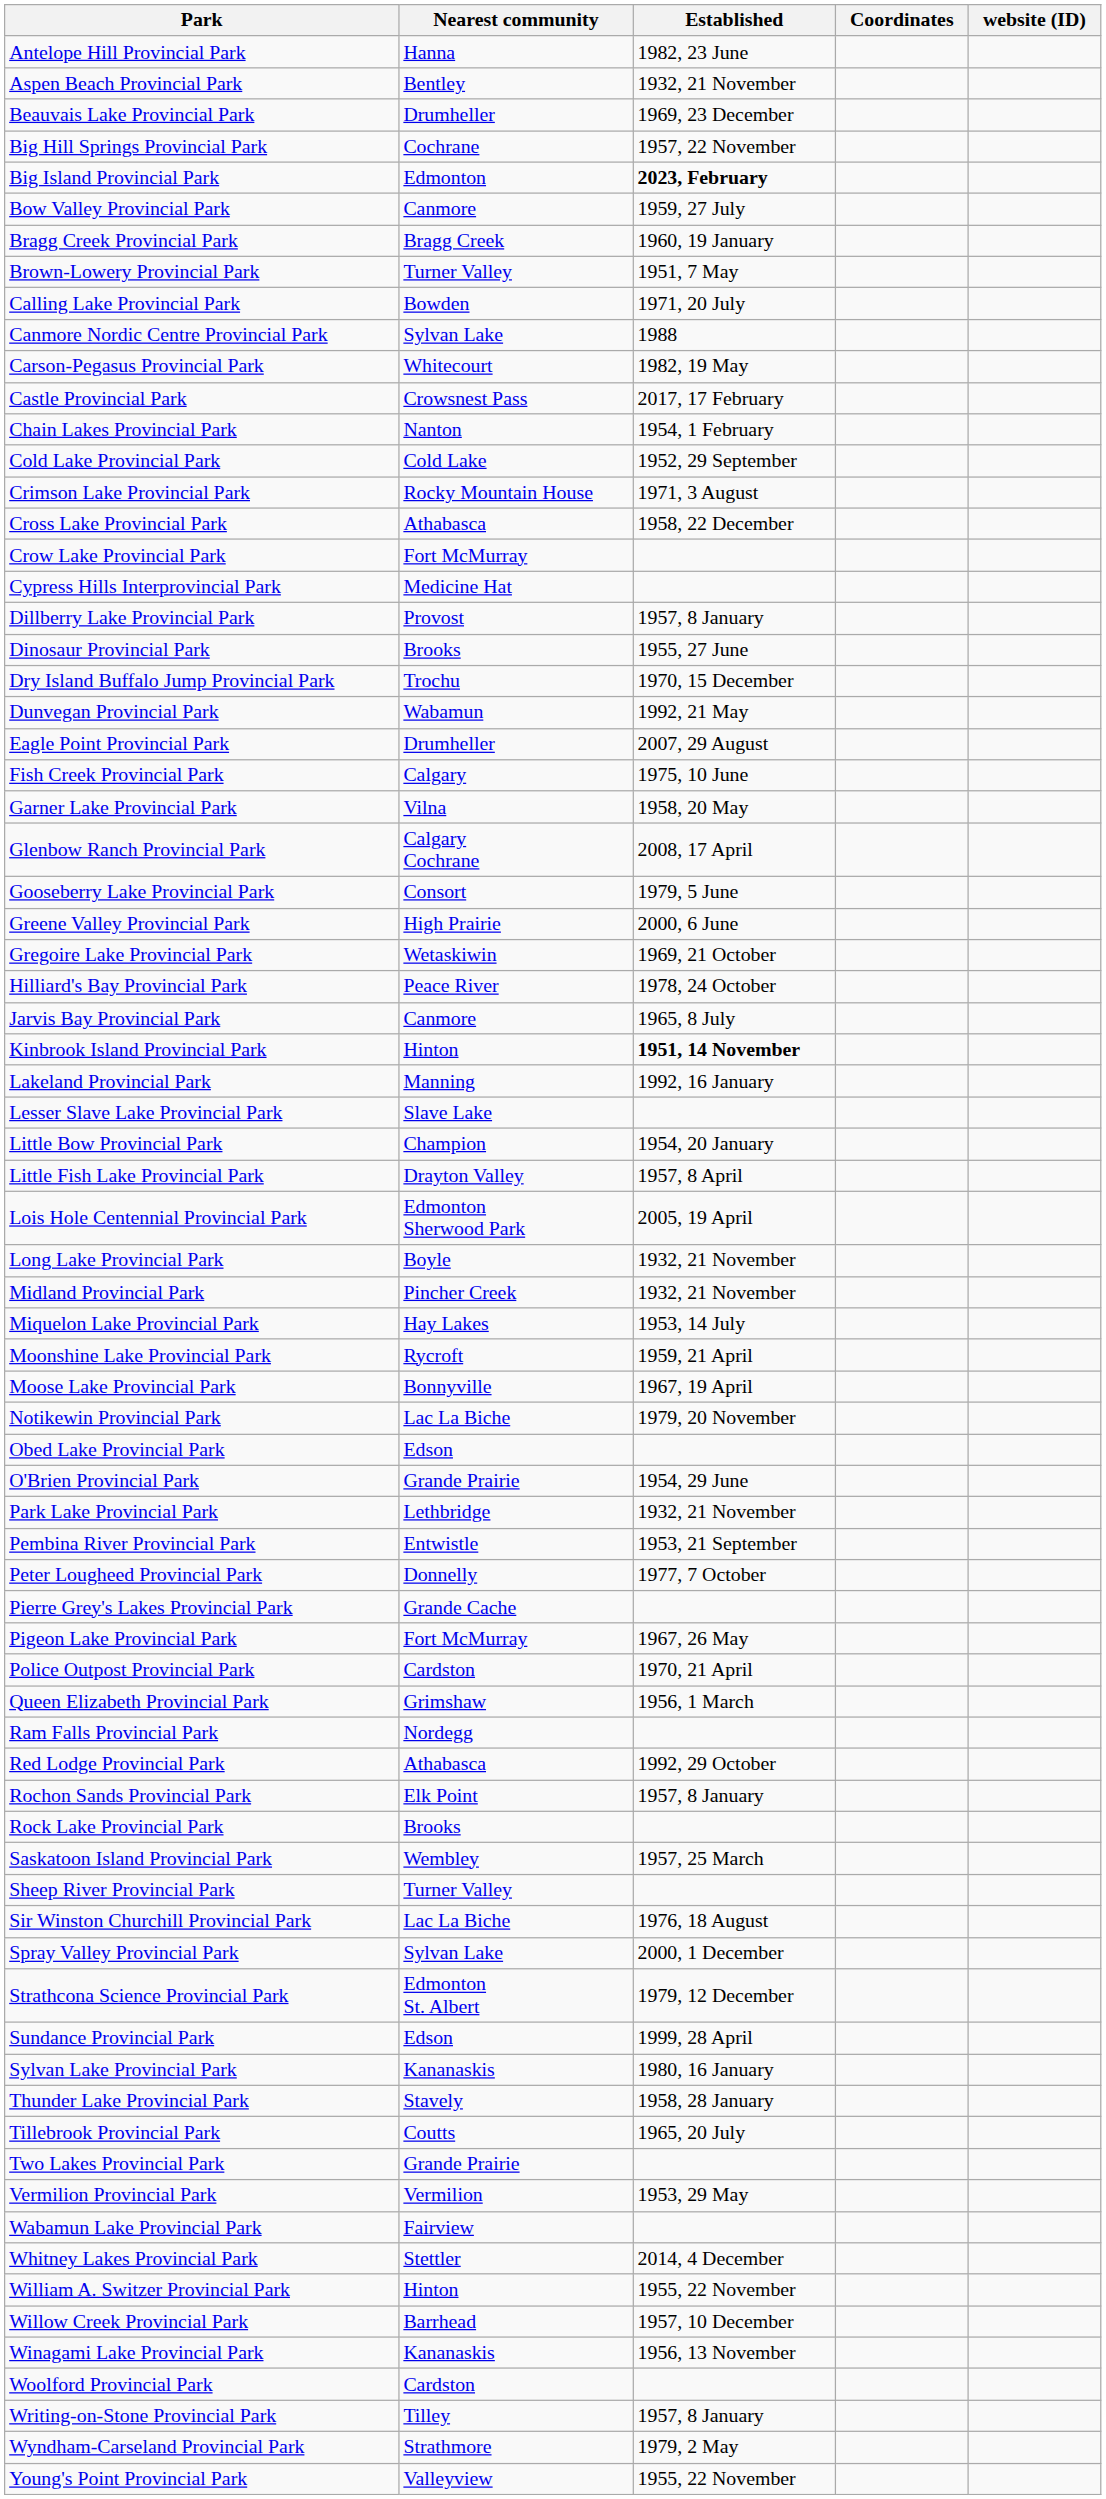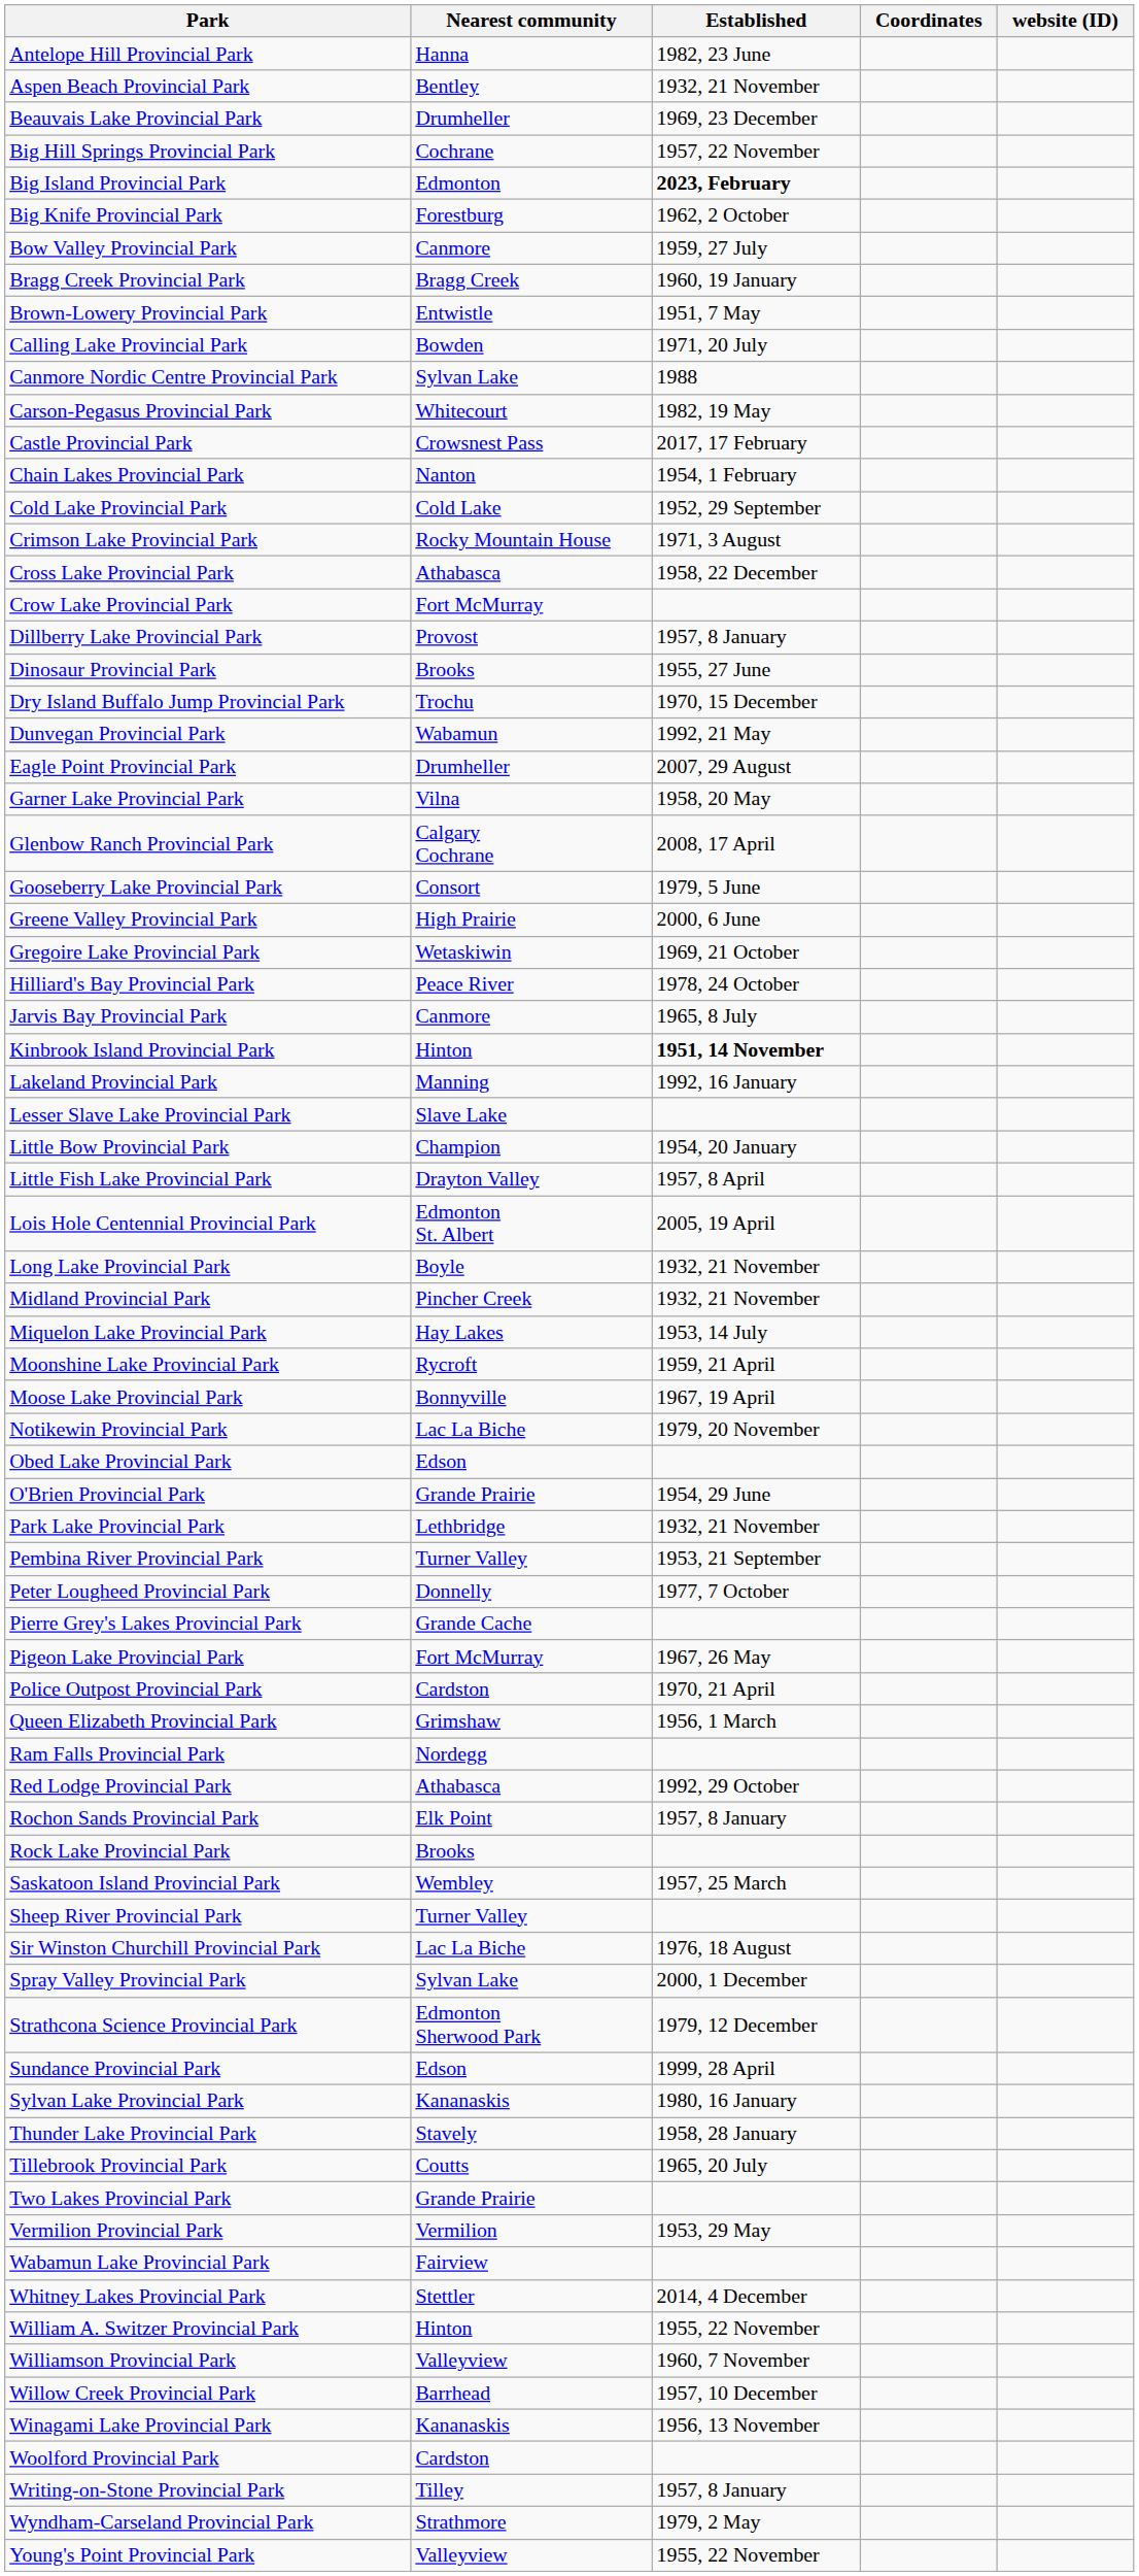+ row: Big Knife Provincial Park | Forestburg | 1962, 2 October
Brown-Lowery Provincial Park | Nearest community: Turner Valley -> Entwistle
- row: Cypress Hills Interprovincial Park | Medicine Hat
- row: Fish Creek Provincial Park | Calgary | 1975, 10 June
Lois Hole Centennial Provincial Park | Nearest community: Edmonton Sherwood Park -> Edmonton St. Albert
Pembina River Provincial Park | Nearest community: Entwistle -> Turner Valley
Strathcona Science Provincial Park | Nearest community: Edmonton St. Albert -> Edmonton Sherwood Park
+ row: Williamson Provincial Park | Valleyview | 1960, 7 November
